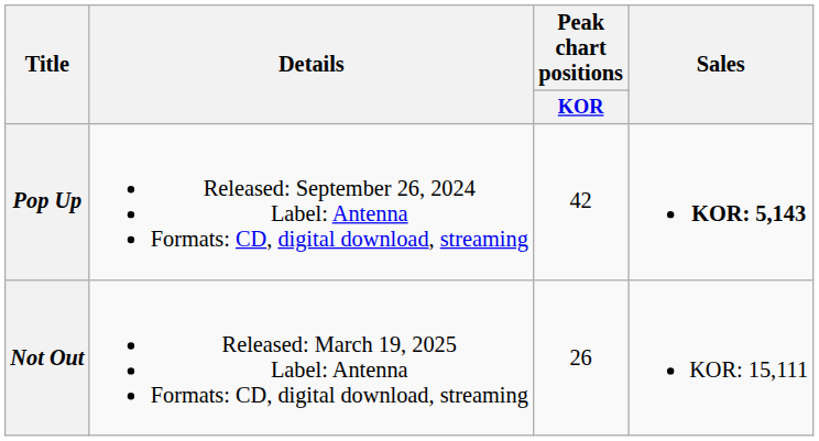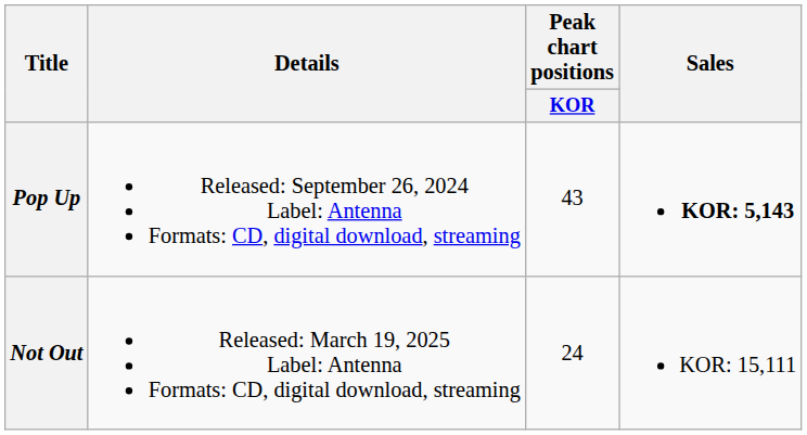Pop Up | Peak chart positions / KOR: 42 -> 43
Not Out | Peak chart positions / KOR: 26 -> 24
